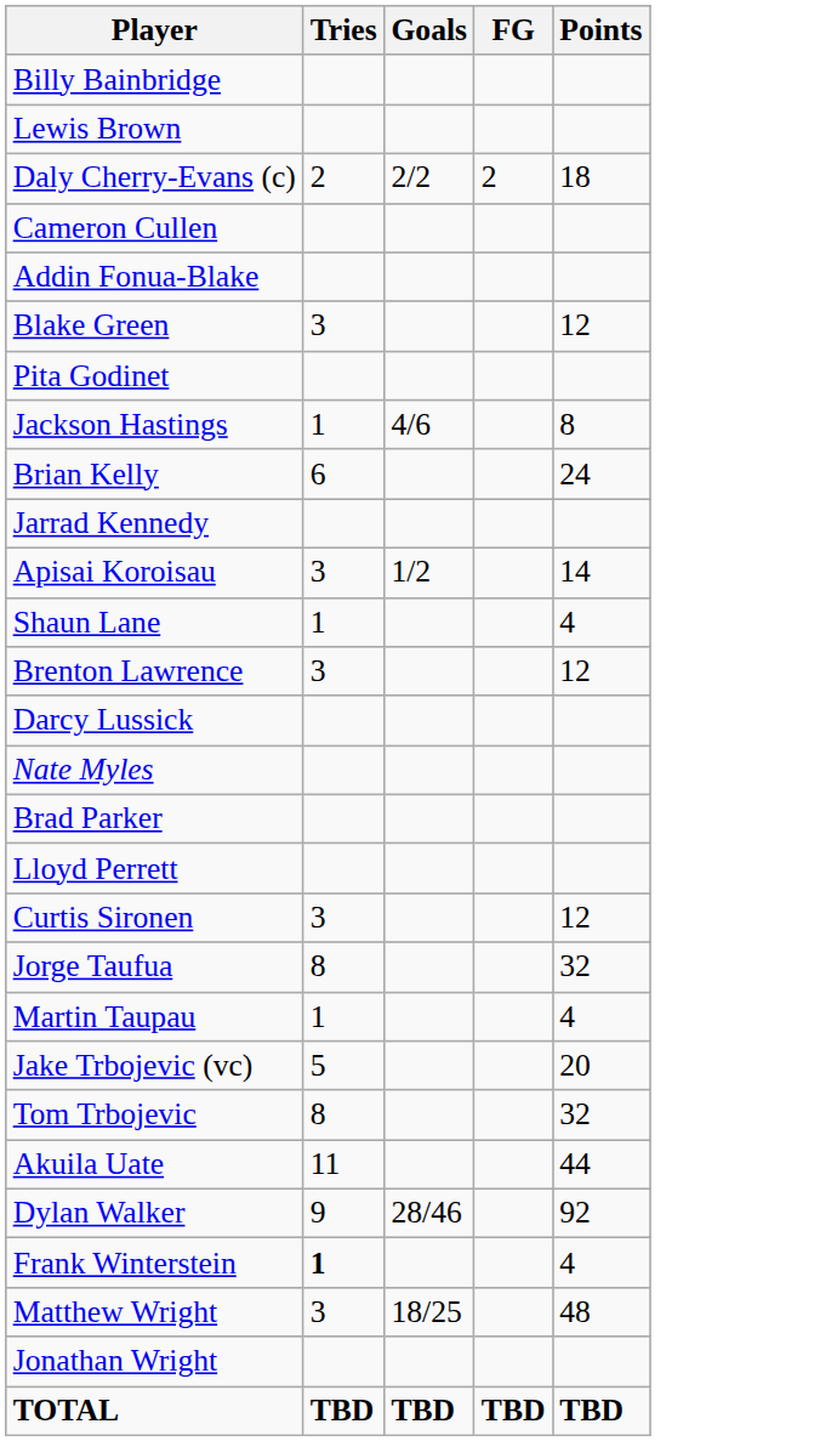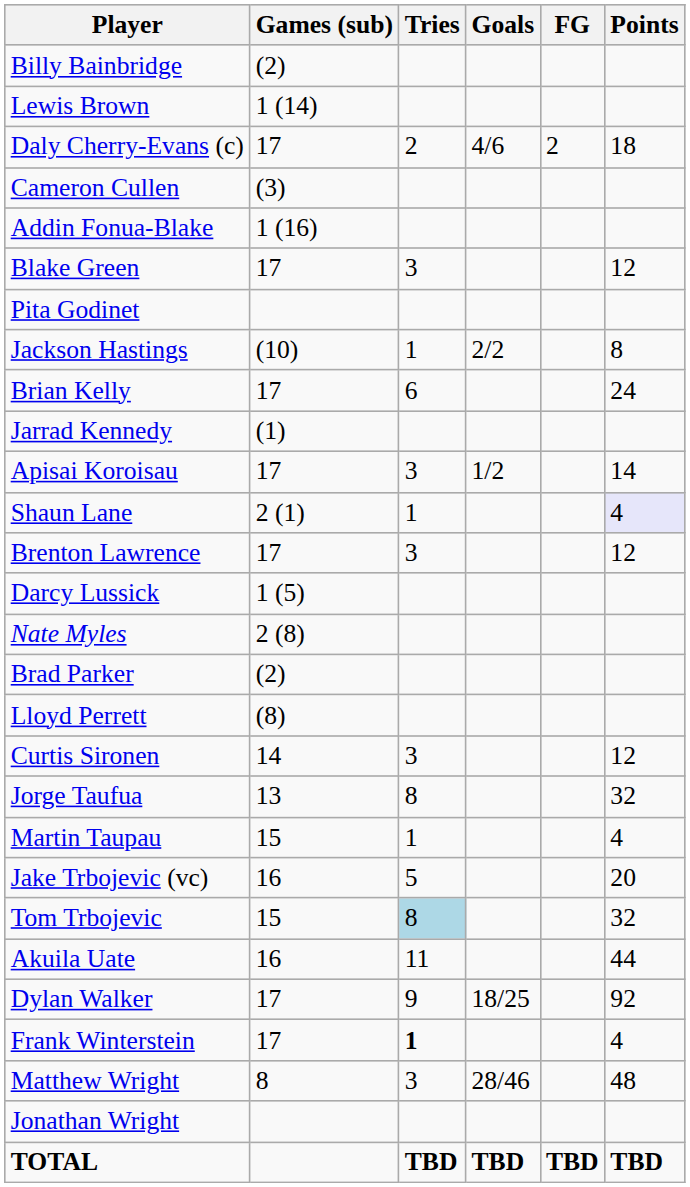+ column: Games (sub) | (2) | 1 (14) | 17 | (3) | 1 (16) | 17 | (10) | 17 | (1) | 17 | 2 (1) | 17 | 1 (5) | 2 (8) | (2) | (8) | 14 | 13 | 15 | 16 | 15 | 16 | 17 | 17 | 8
Daly Cherry-Evans (c) | Goals: 2/2 -> 4/6
Jackson Hastings | Goals: 4/6 -> 2/2
Shaun Lane | Points: no background -> lavender background
Tom Trbojevic | Tries: no background -> lightblue background
Dylan Walker | Goals: 28/46 -> 18/25
Matthew Wright | Goals: 18/25 -> 28/46
